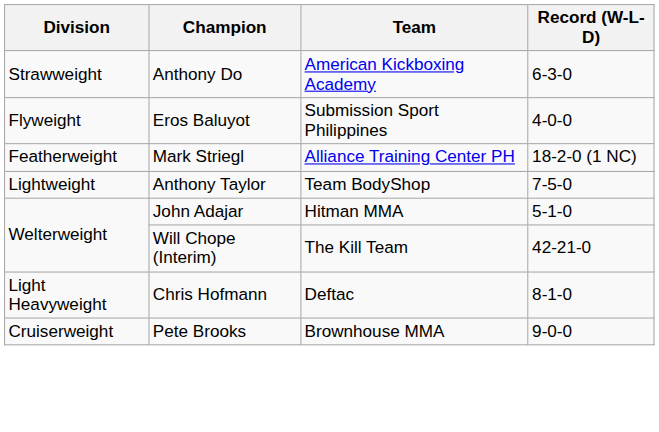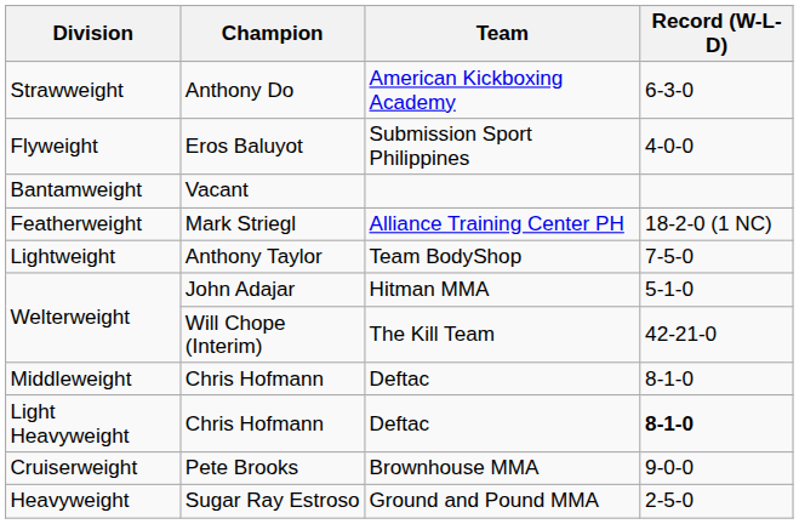+ row: Bantamweight | Vacant
+ row: Middleweight | Chris Hofmann | Deftac | 8-1-0
Light Heavyweight | Record (W-L-D): normal -> bold
+ row: Heavyweight | Sugar Ray Estroso | Ground and Pound MMA | 2-5-0
